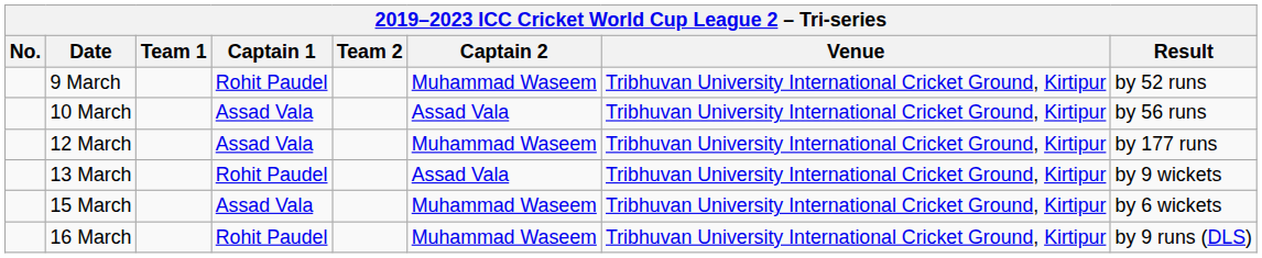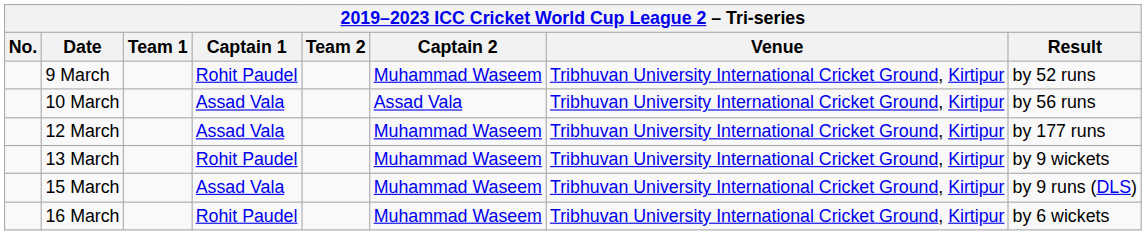13 March | Captain 2: Assad Vala -> Muhammad Waseem
15 March | Result: by 6 wickets -> by 9 runs (DLS)
16 March | Result: by 9 runs (DLS) -> by 6 wickets
